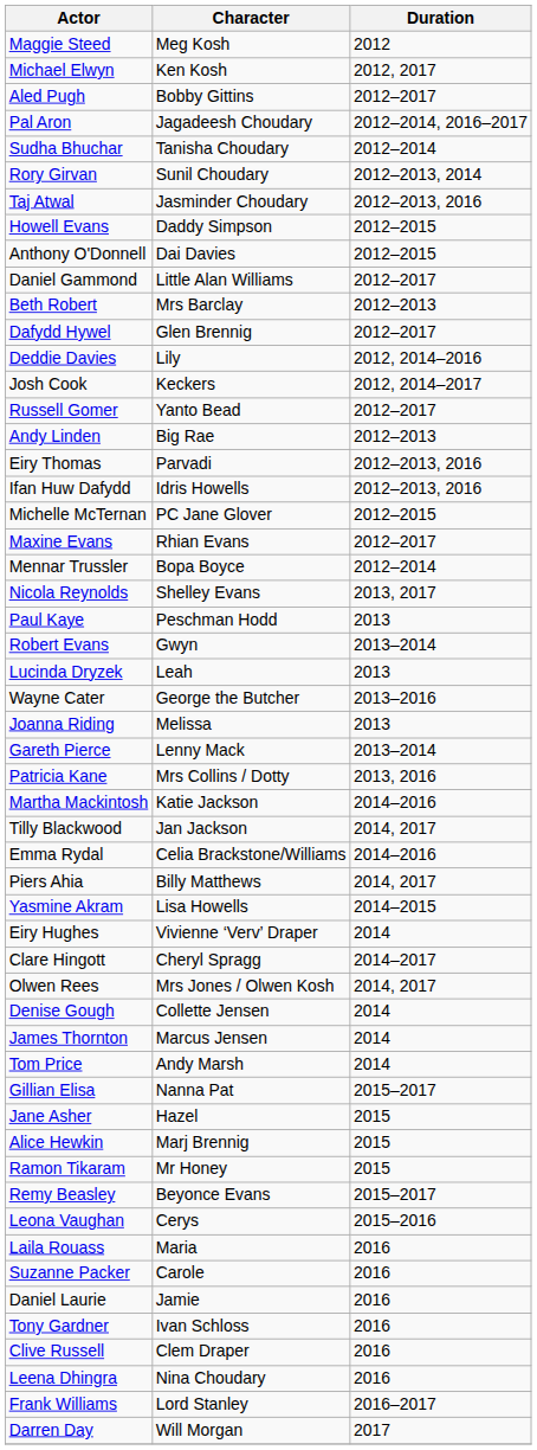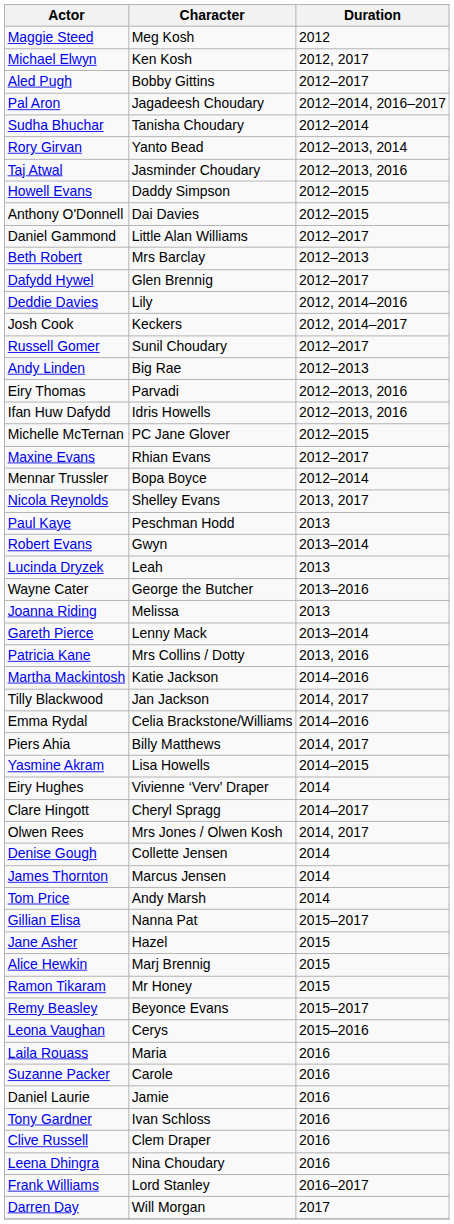Rory Girvan | Character: Sunil Choudary -> Yanto Bead
Russell Gomer | Character: Yanto Bead -> Sunil Choudary
